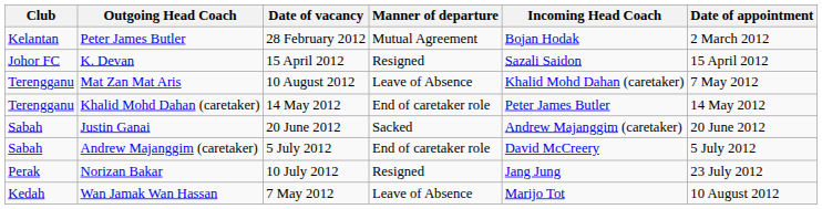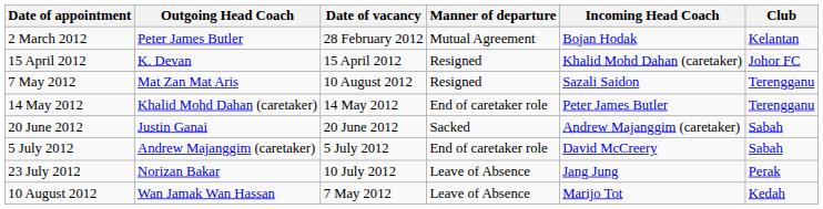columns swapped: Club <-> Date of appointment
K. Devan | Incoming Head Coach: Sazali Saidon -> Khalid Mohd Dahan (caretaker)
Mat Zan Mat Aris | Manner of departure: Leave of Absence -> Resigned
Mat Zan Mat Aris | Incoming Head Coach: Khalid Mohd Dahan (caretaker) -> Sazali Saidon
Norizan Bakar | Manner of departure: Resigned -> Leave of Absence
